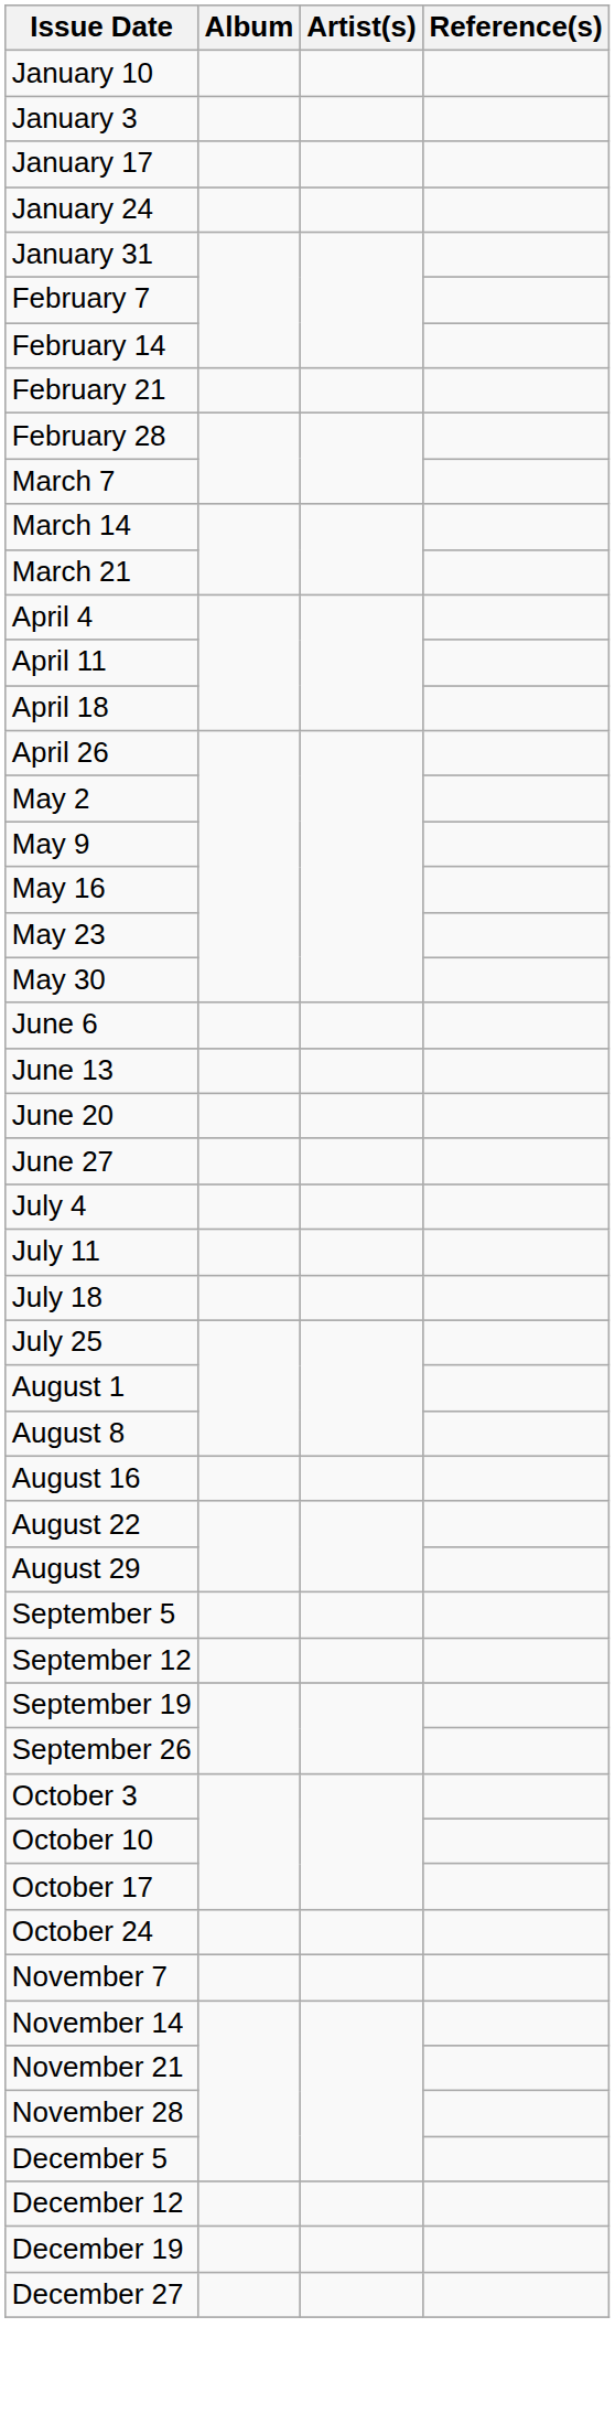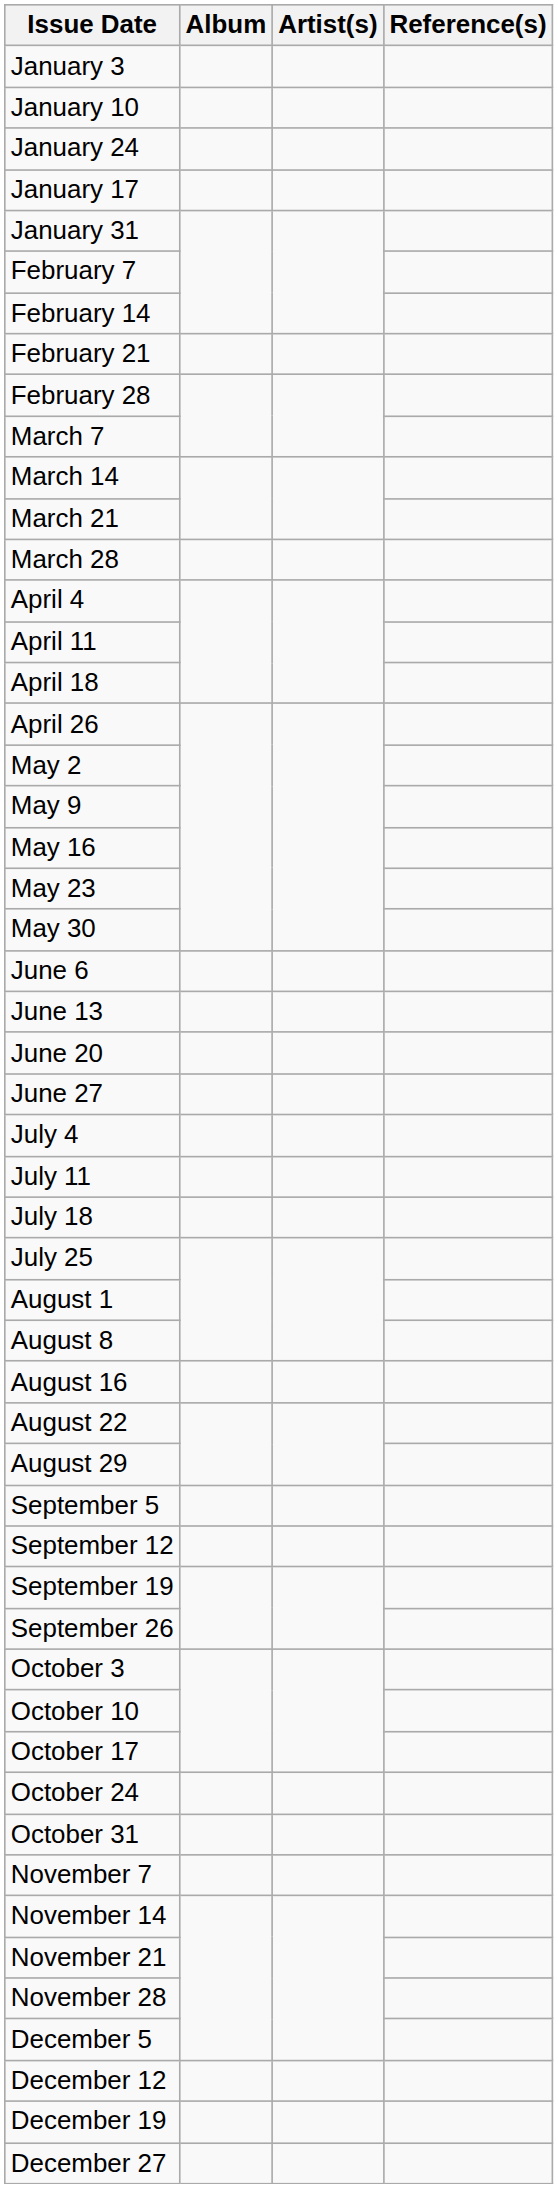rows swapped: January 3 <-> January 10
rows swapped: January 17 <-> January 24
+ row: March 28
+ row: October 31
